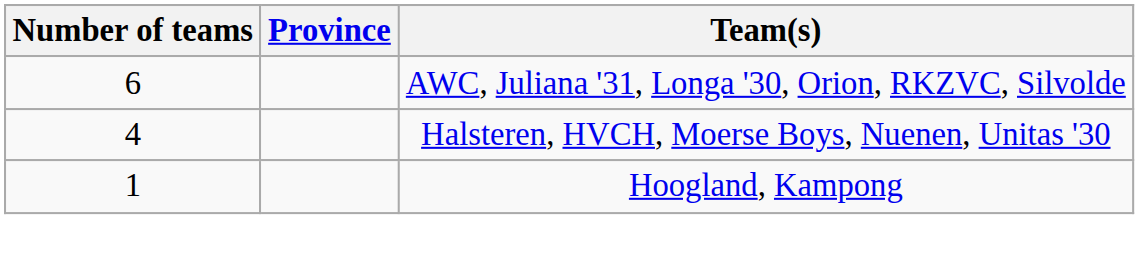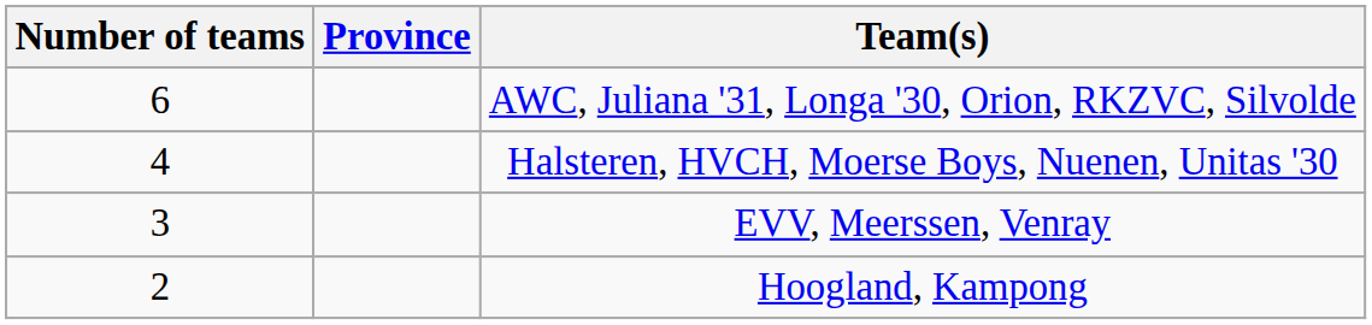+ row: 3 | EVV, Meerssen, Venray
Hoogland, Kampong | Number of teams: 1 -> 2
